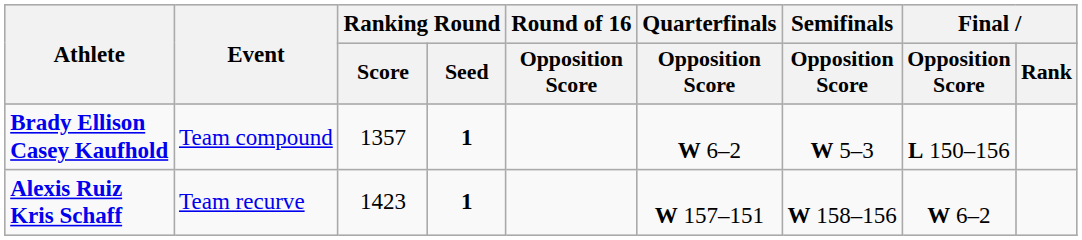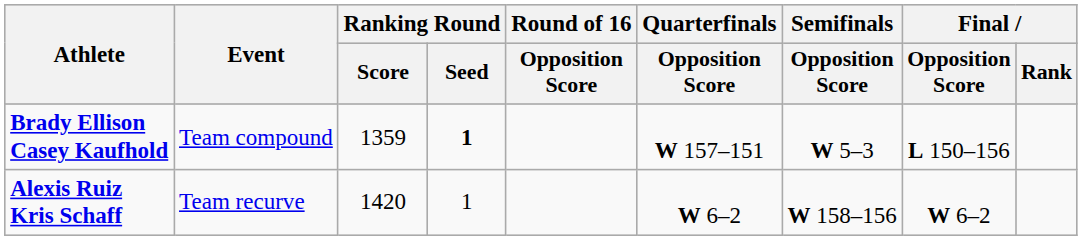Brady Ellison Casey Kaufhold | Ranking Round / Score: 1357 -> 1359
Brady Ellison Casey Kaufhold | Quarterfinals / Opposition Score: W 6–2 -> W 157–151
Alexis Ruiz Kris Schaff | Ranking Round / Score: 1423 -> 1420
Alexis Ruiz Kris Schaff | Ranking Round / Seed: bold -> normal
Alexis Ruiz Kris Schaff | Quarterfinals / Opposition Score: W 157–151 -> W 6–2
